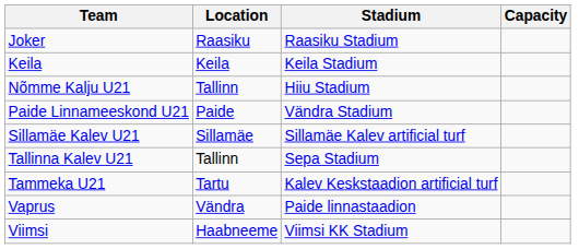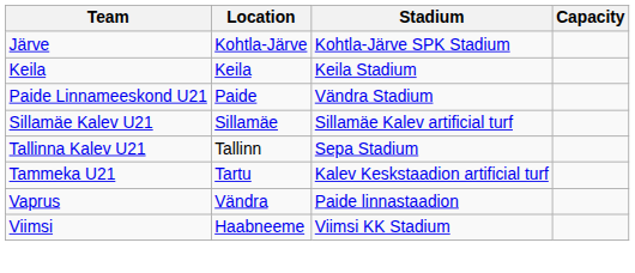+ row: Järve | Kohtla-Järve | Kohtla-Järve SPK Stadium
- row: Joker | Raasiku | Raasiku Stadium
- row: Nõmme Kalju U21 | Tallinn | Hiiu Stadium
